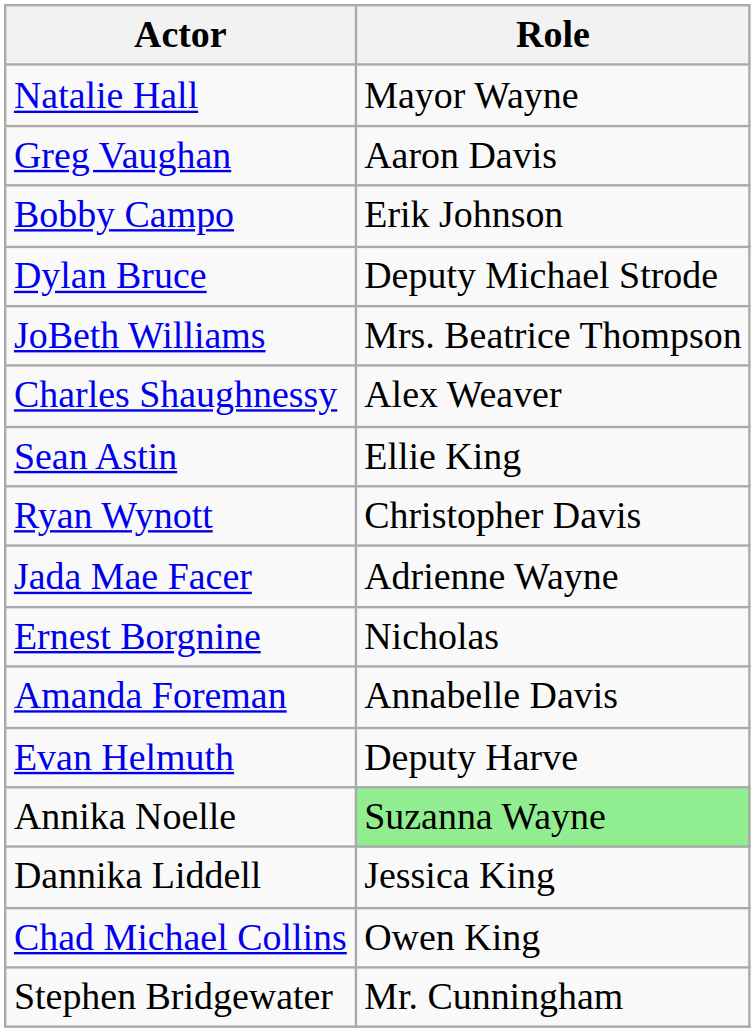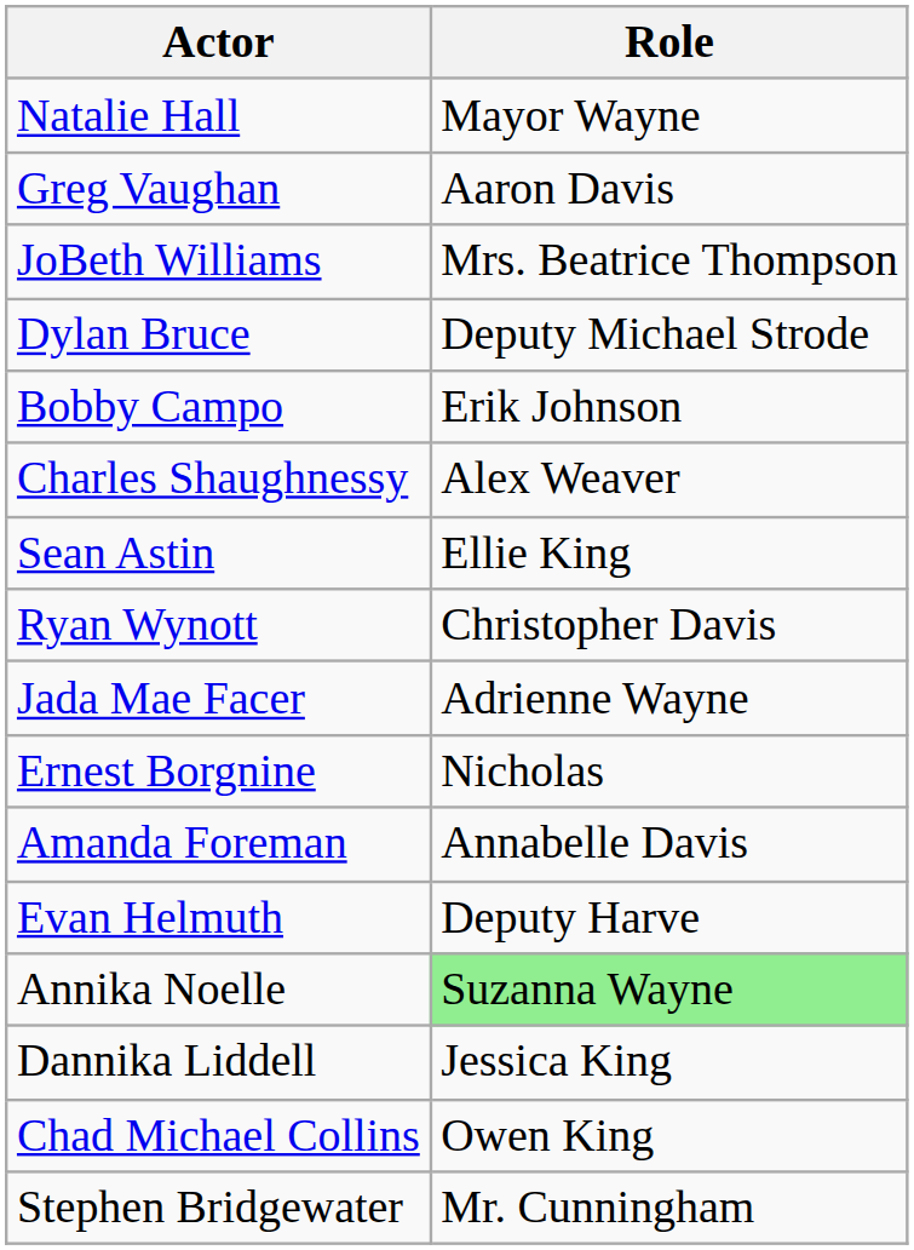rows swapped: JoBeth Williams <-> Bobby Campo
